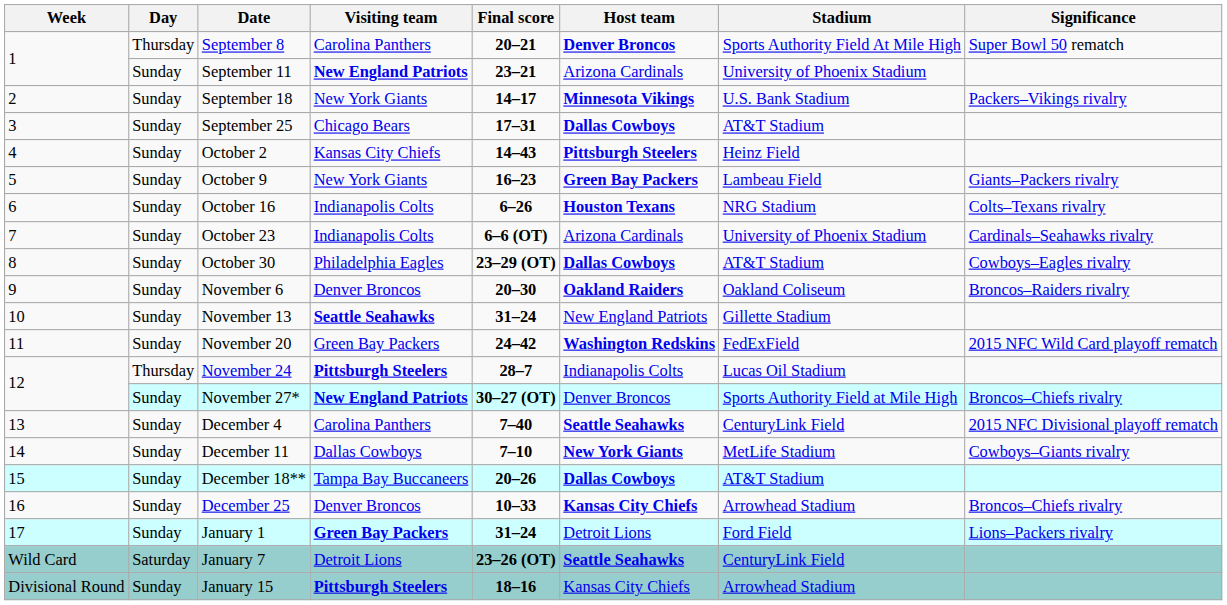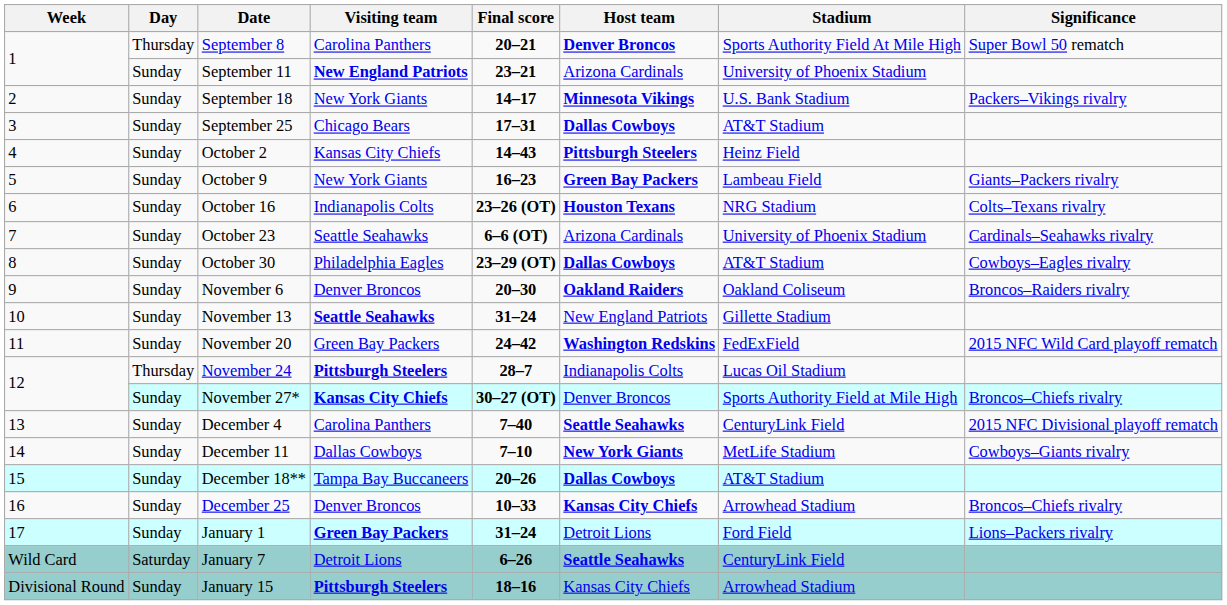October 16 | Final score: 6–26 -> 23–26 (OT)
October 23 | Visiting team: Indianapolis Colts -> Seattle Seahawks
November 27* | Visiting team: New England Patriots -> Kansas City Chiefs
January 7 | Final score: 23–26 (OT) -> 6–26
